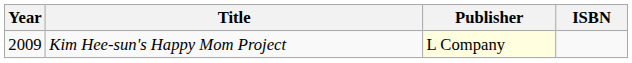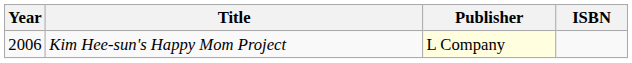Kim Hee-sun's Happy Mom Project | Year: 2009 -> 2006
